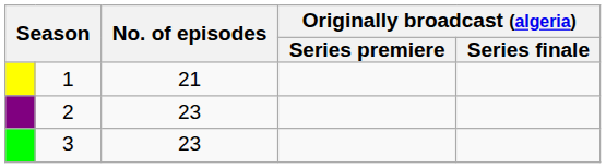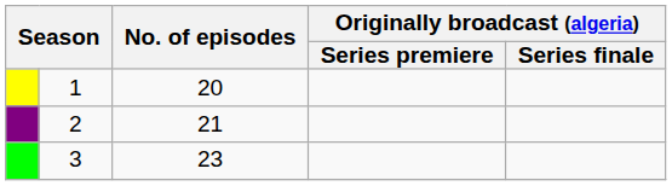1 | No. of episodes: 21 -> 20
2 | No. of episodes: 23 -> 21
